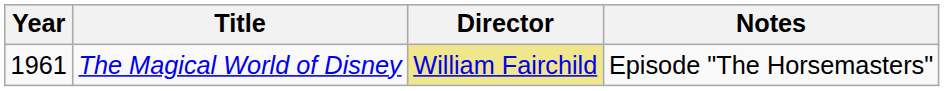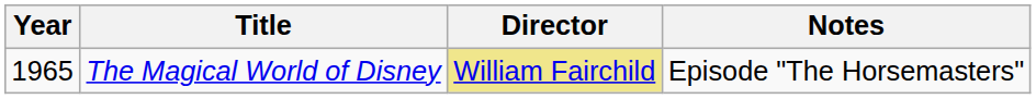The Magical World of Disney | Year: 1961 -> 1965
